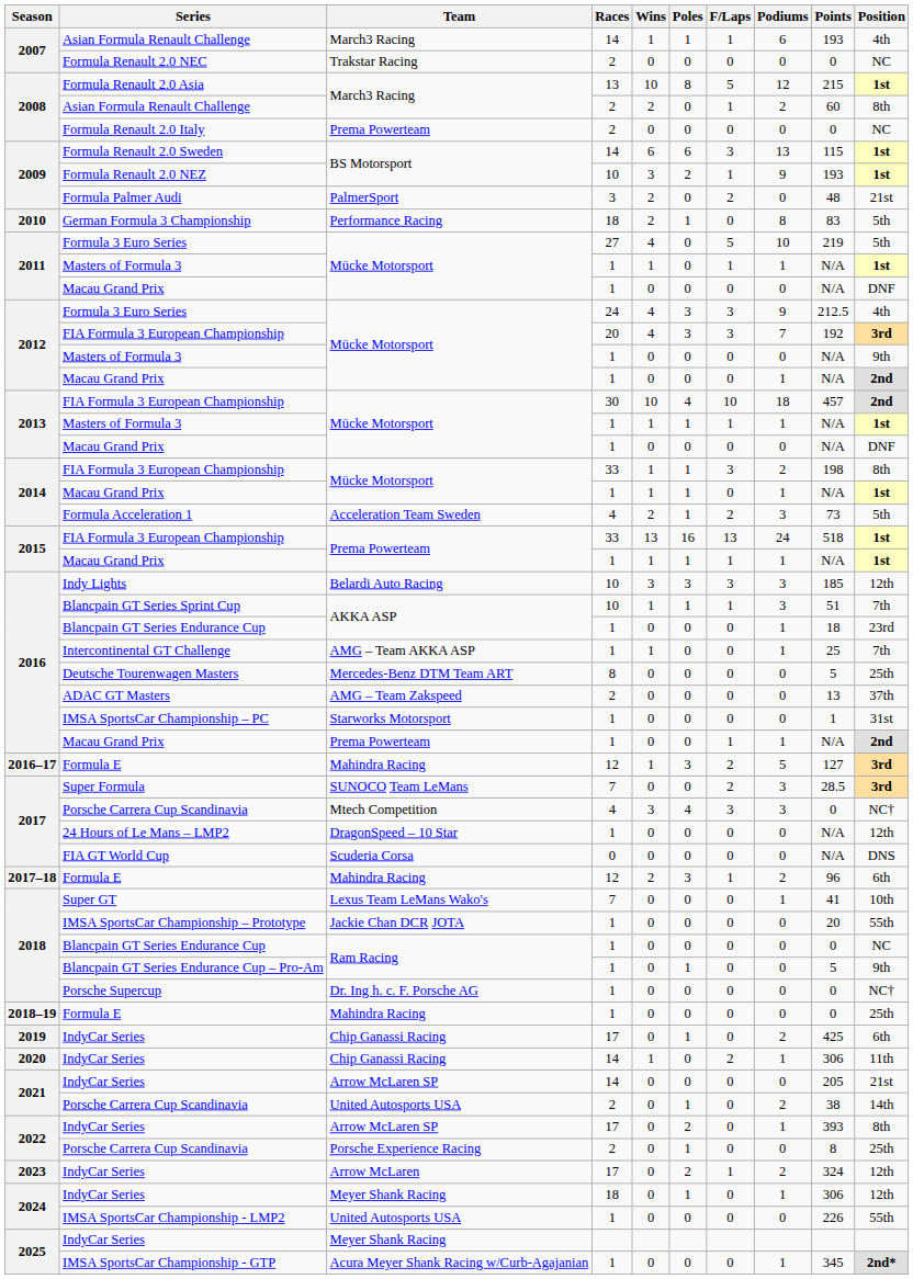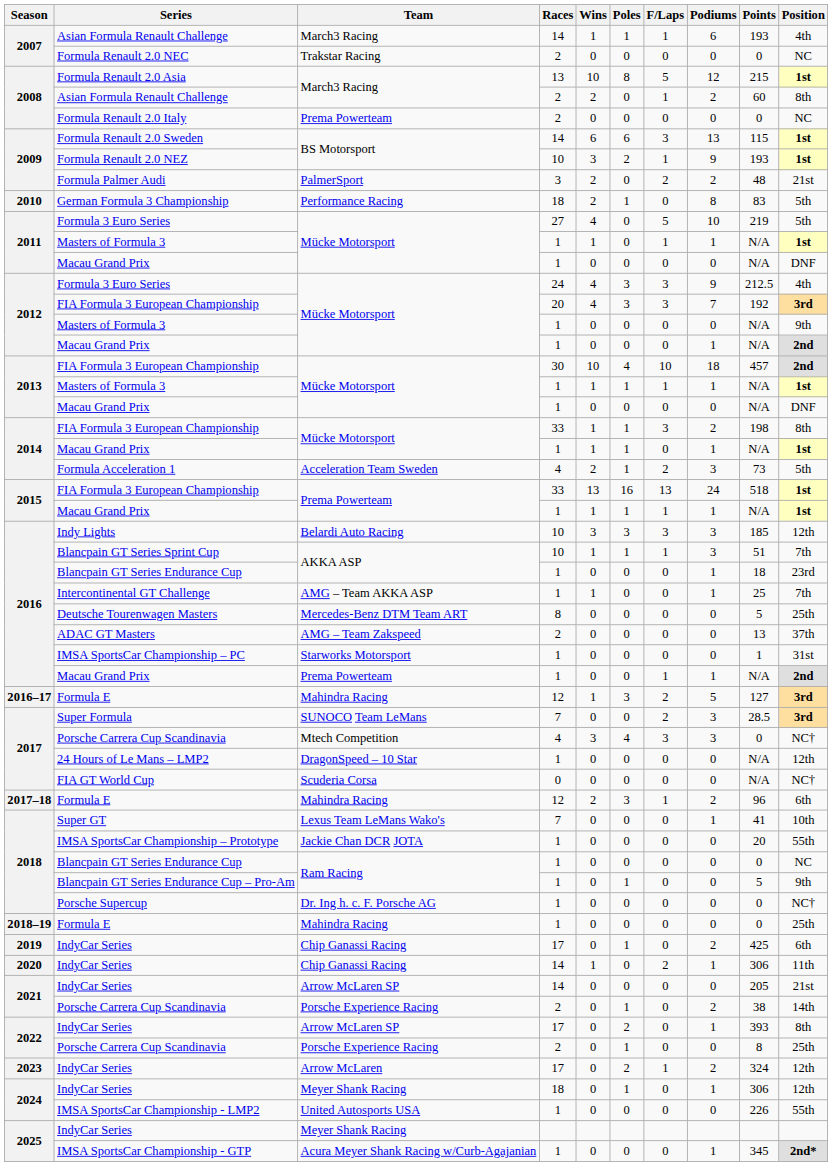Formula Palmer Audi | Podiums: 0 -> 2
FIA GT World Cup | Position: DNS -> NC†
2021 / Porsche Carrera Cup Scandinavia | Team: United Autosports USA -> Porsche Experience Racing
